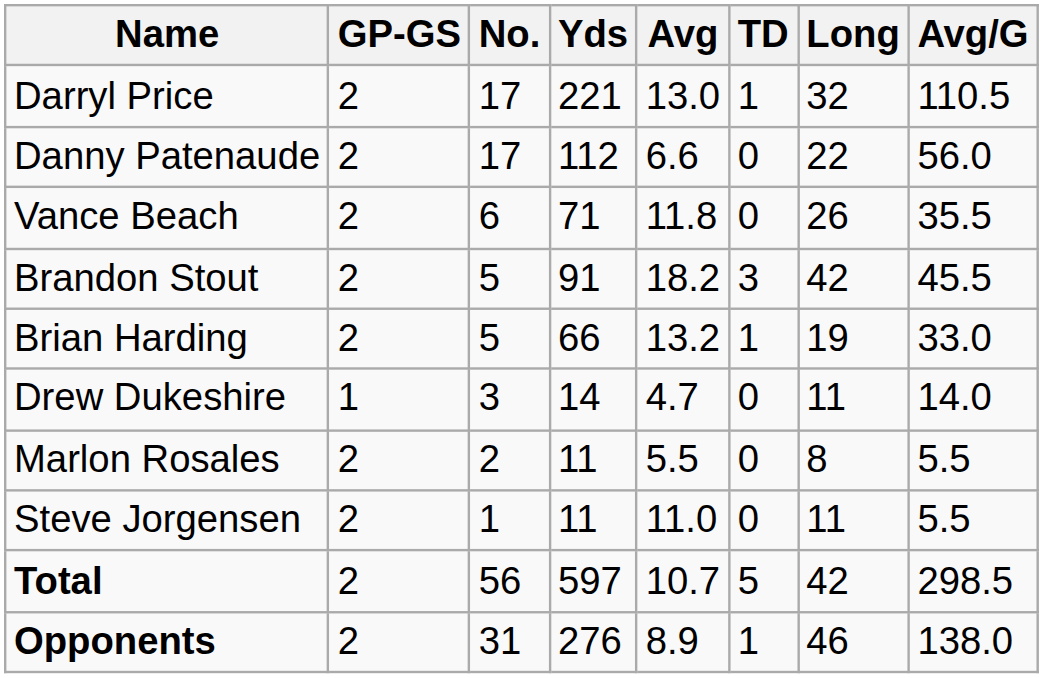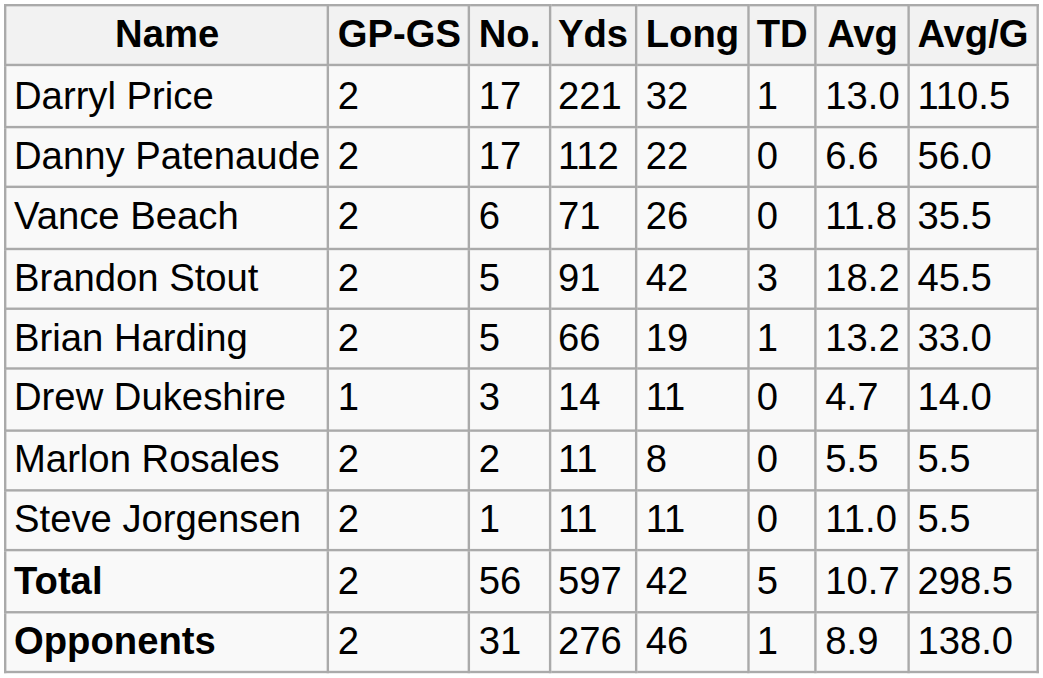columns swapped: Avg <-> Long
